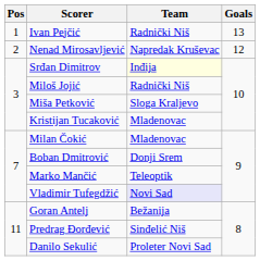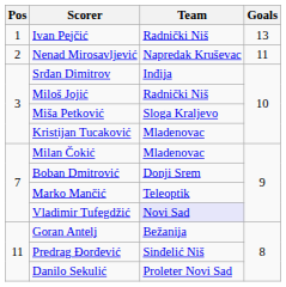Nenad Mirosavljević | Goals: 12 -> 11
Srđan Dimitrov | Team: lightyellow background -> no background
